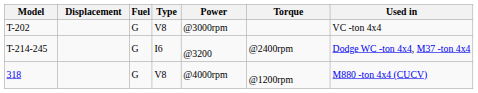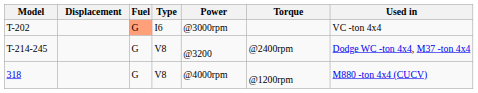T-202 | Fuel: no background -> lightsalmon background
T-202 | Type: V8 -> I6
T-214-245 | Type: I6 -> V8
